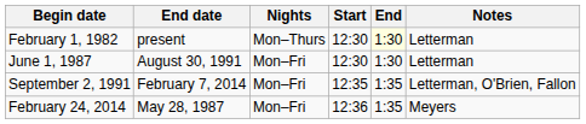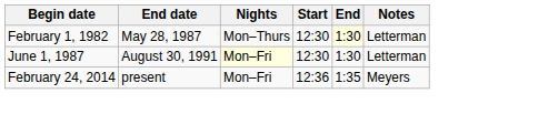February 1, 1982 | End date: present -> May 28, 1987
June 1, 1987 | Nights: no background -> lightyellow background
- row: September 2, 1991 | February 7, 2014 | Mon–Fri | 12:35 | 1:35 | Letterman, O'Brien, Fallon
February 24, 2014 | End date: May 28, 1987 -> present
